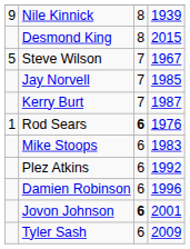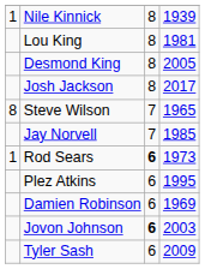Nile Kinnick | column 1: 9 -> 1
+ row: Lou King | 8 | 1981
Desmond King | column 4: 2015 -> 2005
+ row: Josh Jackson | 8 | 2017
Steve Wilson | column 1: 5 -> 8
Steve Wilson | column 4: 1967 -> 1965
- row: Kerry Burt | 7 | 1987
Rod Sears | column 4: 1976 -> 1973
- row: Mike Stoops | 6 | 1983
Plez Atkins | column 4: 1992 -> 1995
Damien Robinson | column 4: 1996 -> 1969
Jovon Johnson | column 4: 2001 -> 2003
